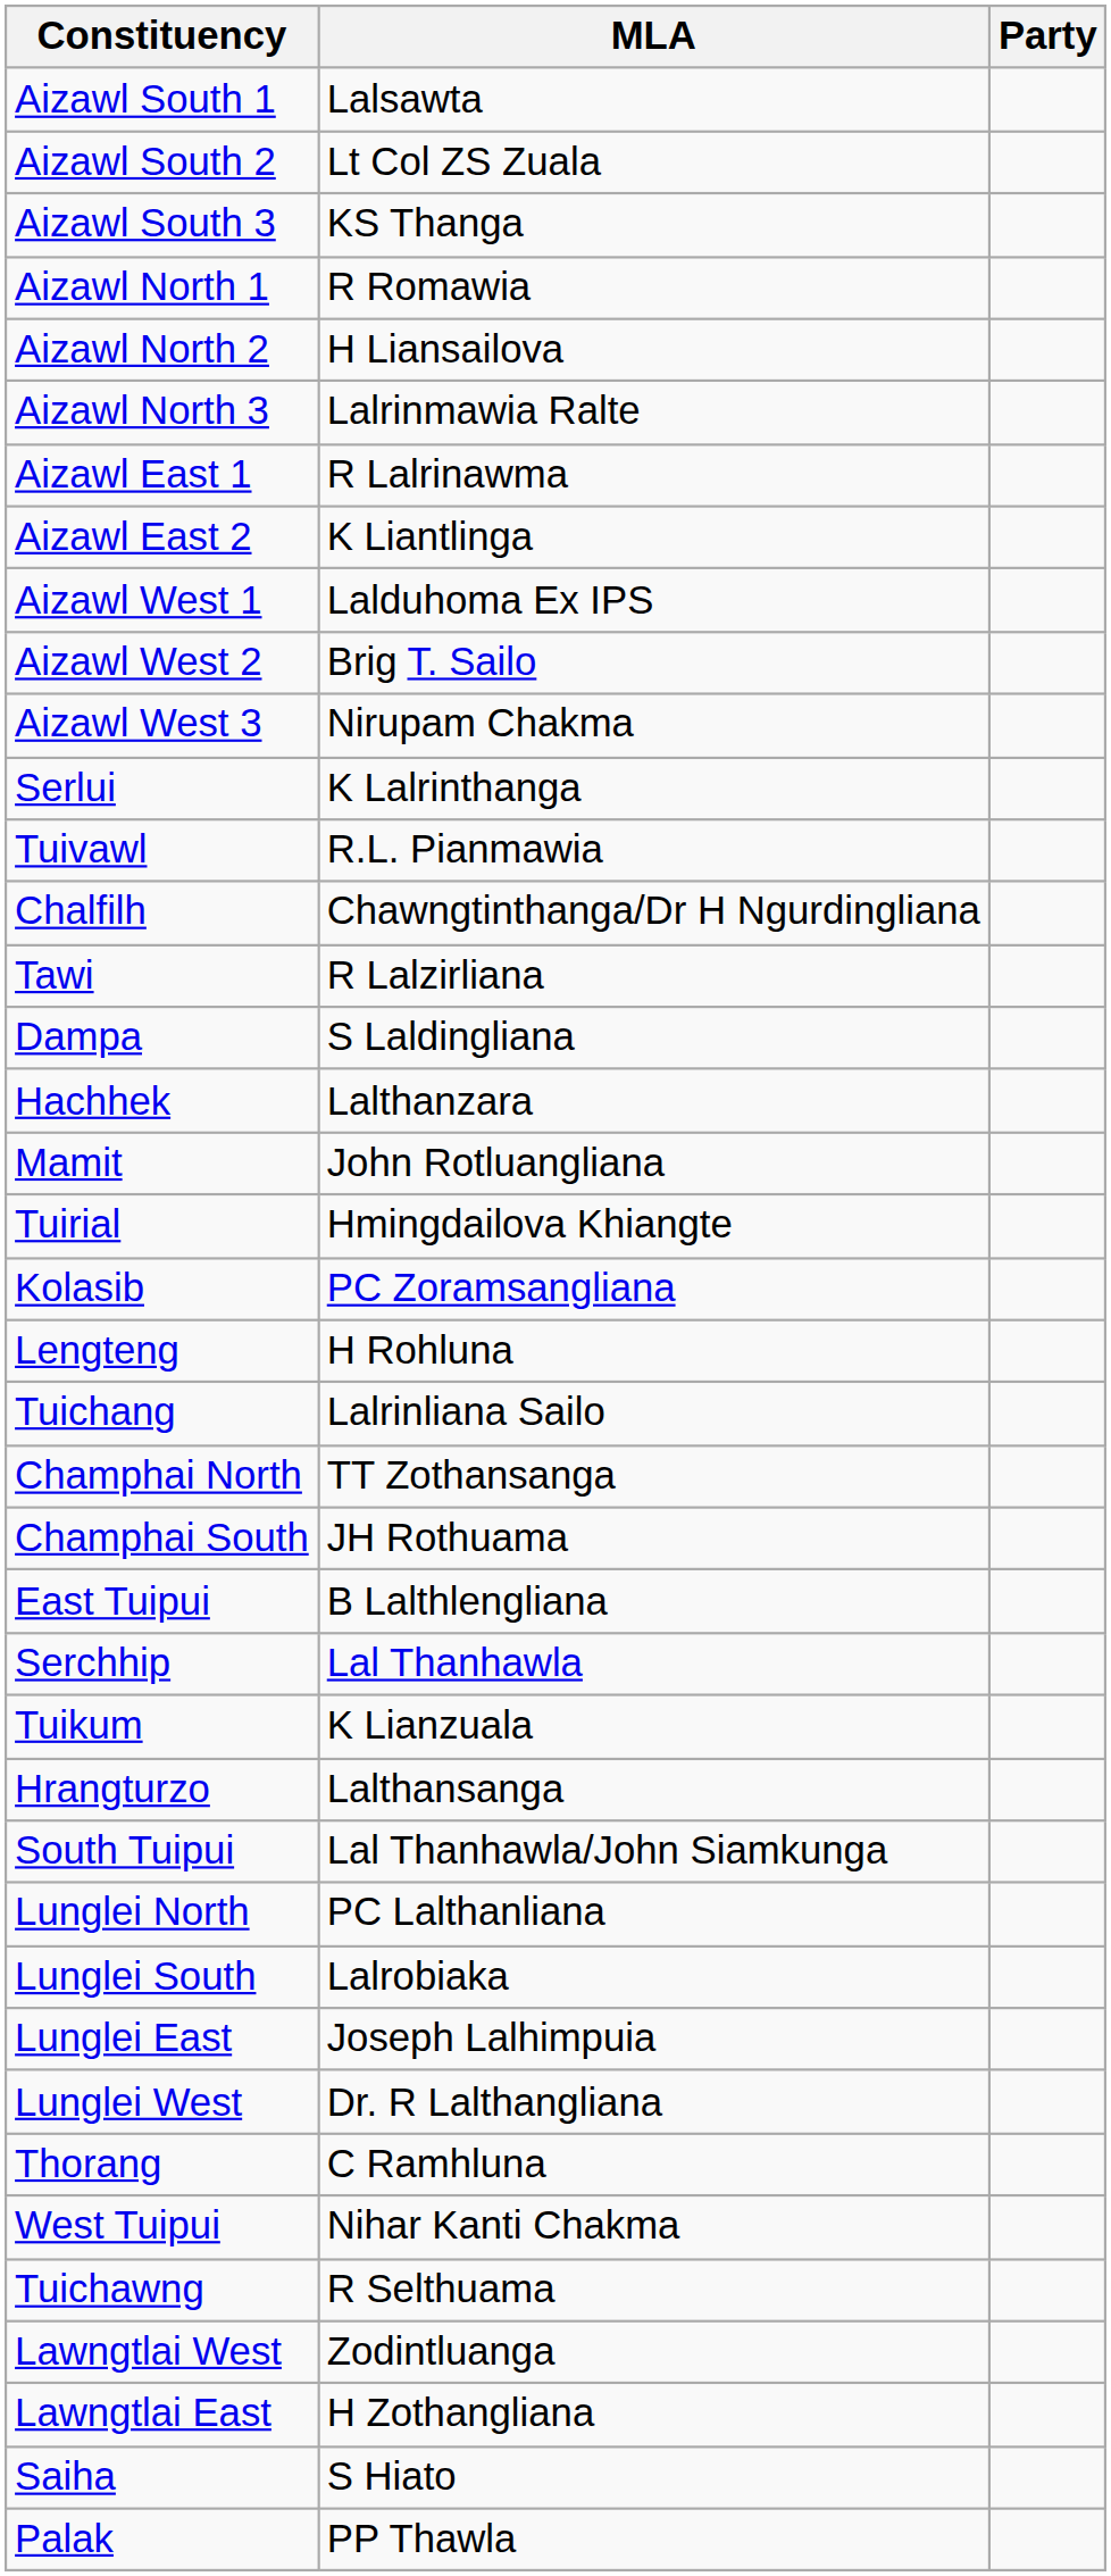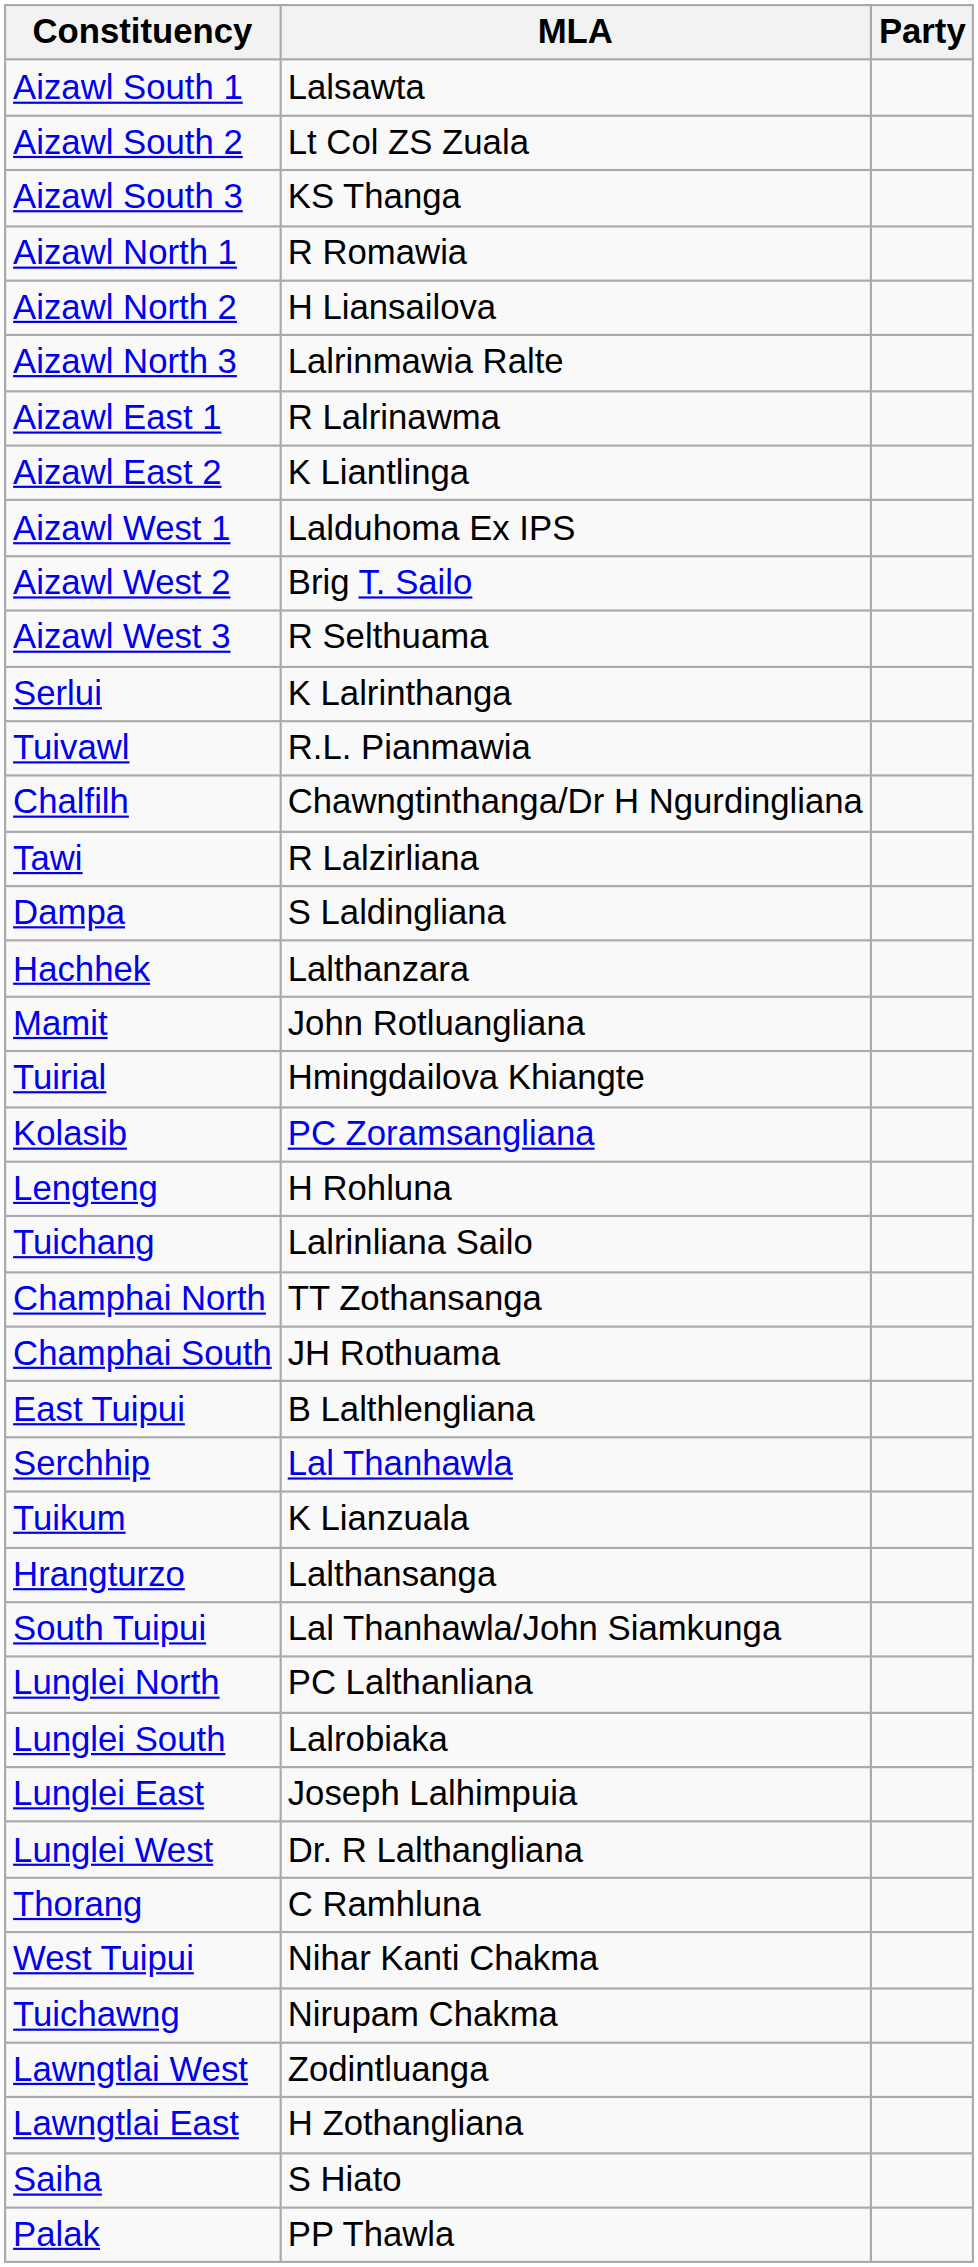Aizawl West 3 | MLA: Nirupam Chakma -> R Selthuama
Tuichawng | MLA: R Selthuama -> Nirupam Chakma
